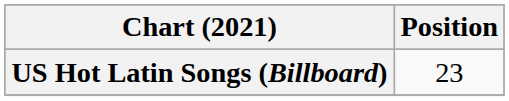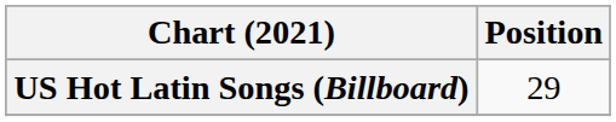US Hot Latin Songs (Billboard) | Position: 23 -> 29
